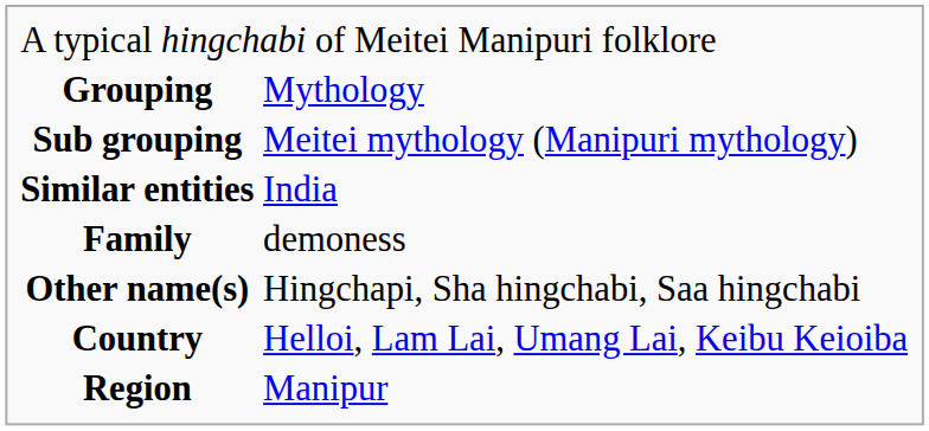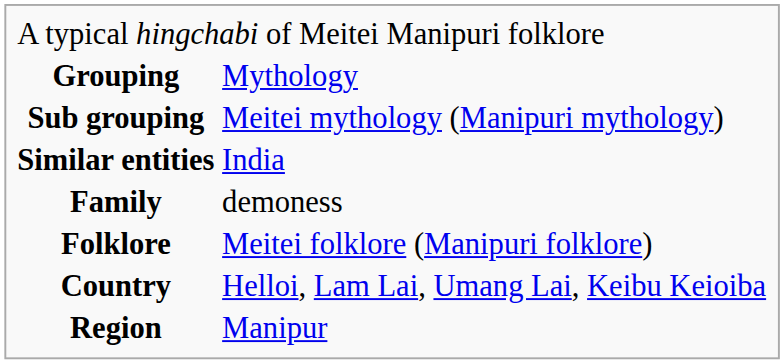+ row: Folklore | Meitei folklore (Manipuri folklore)
- row: Other name(s) | Hingchapi, Sha hingchabi, Saa hingchabi
